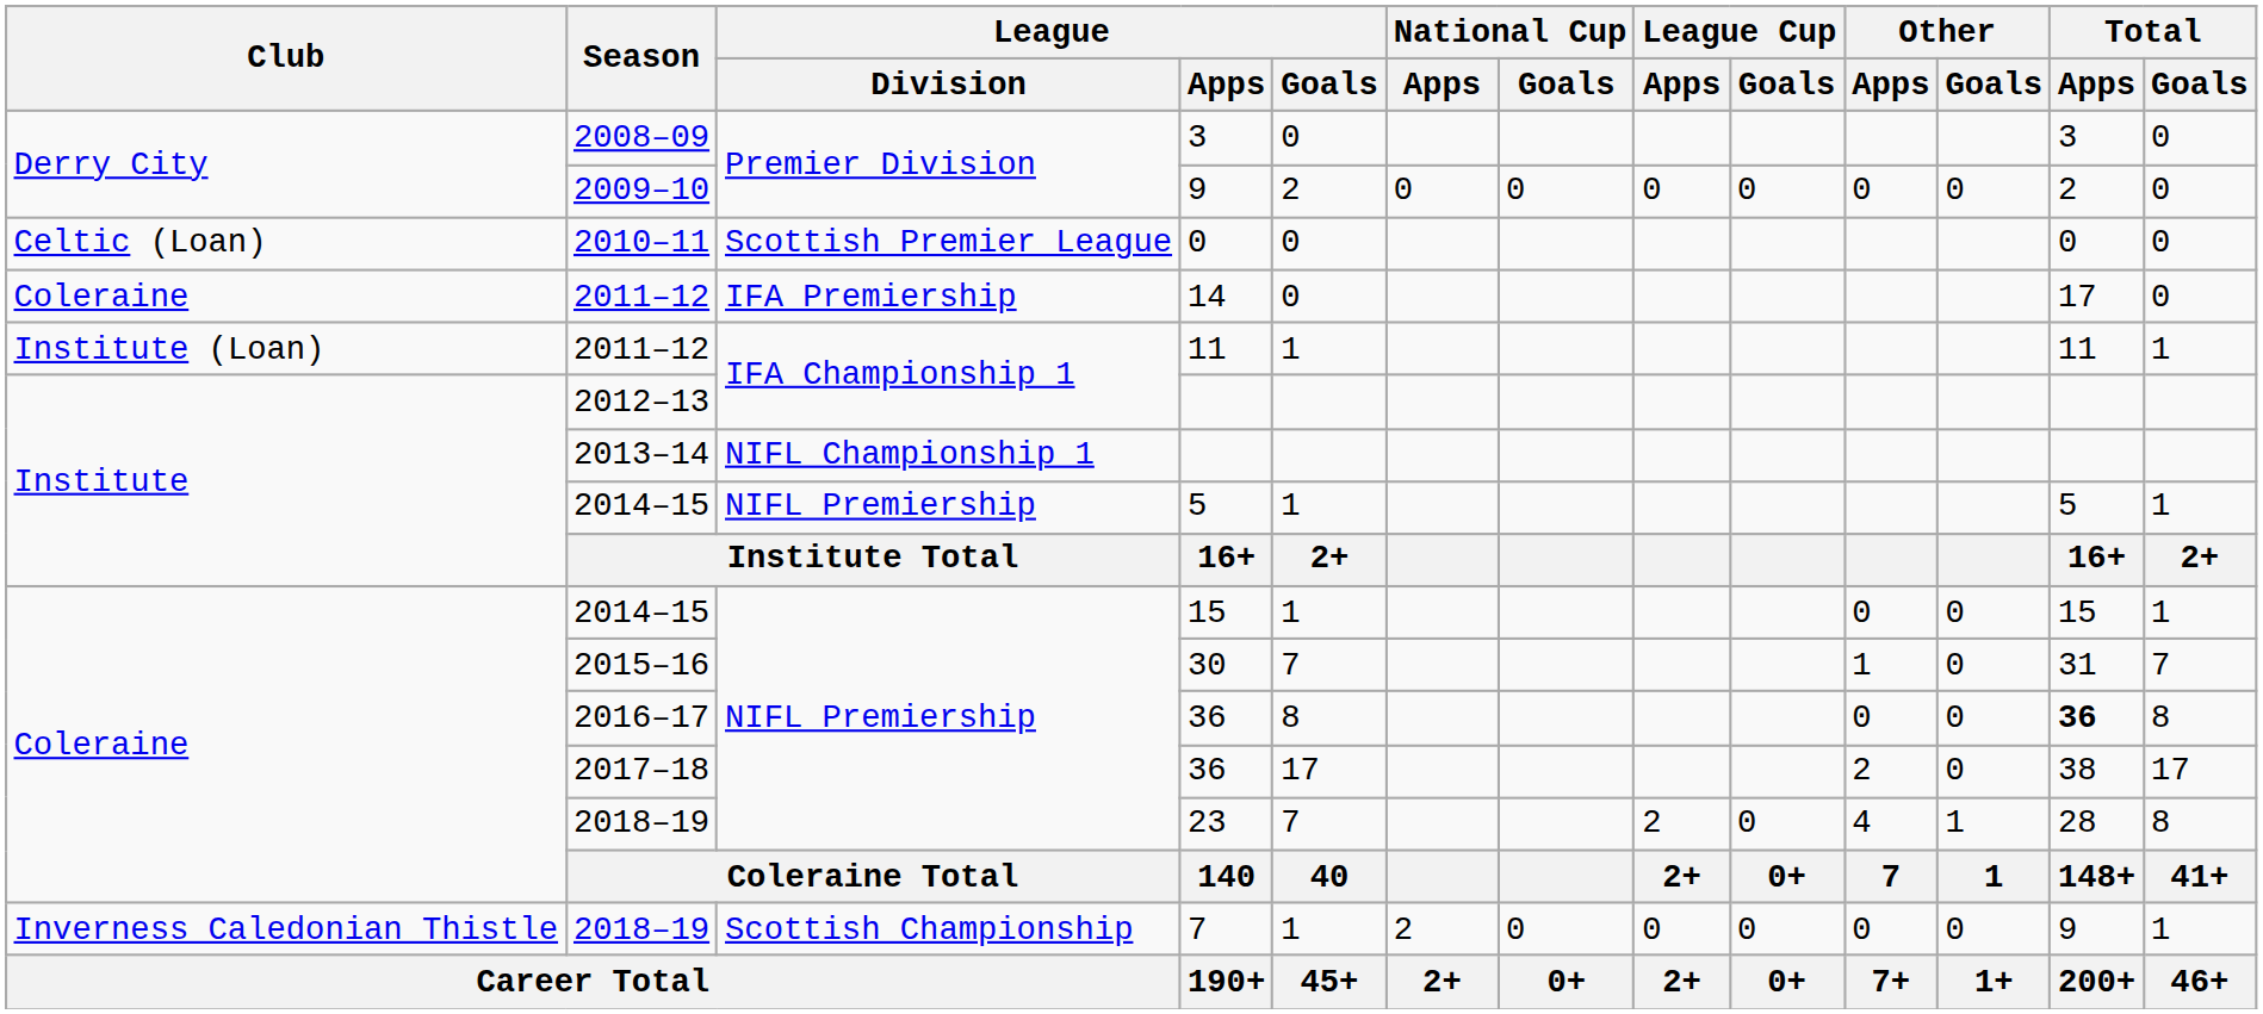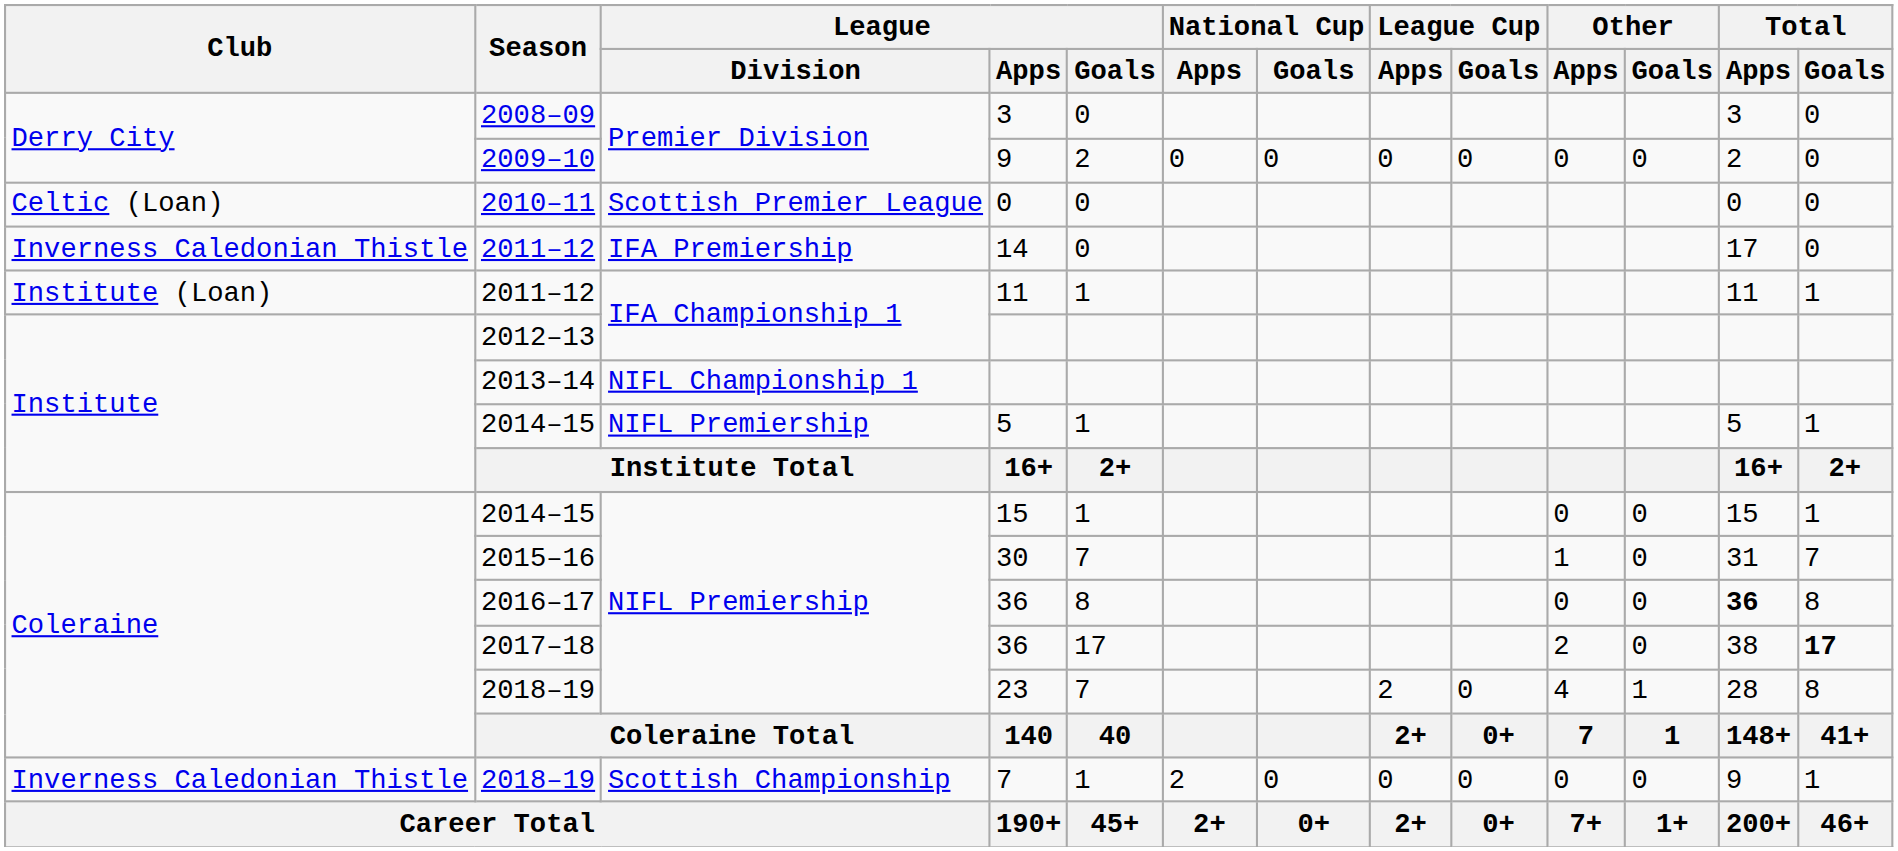14 | Club: Coleraine -> Inverness Caledonian Thistle
2017–18 / 36 | Total / Goals: normal -> bold
